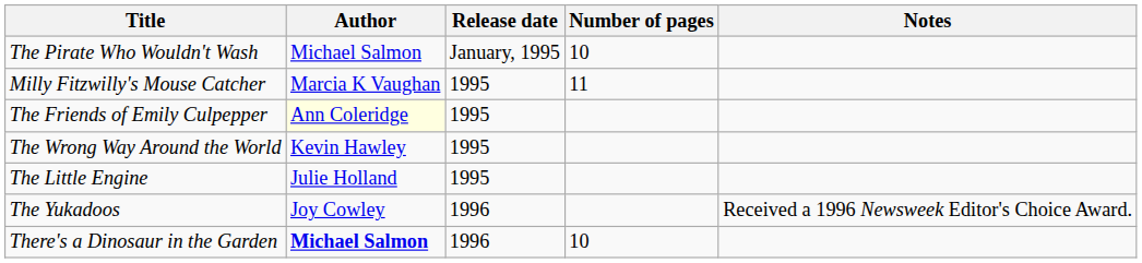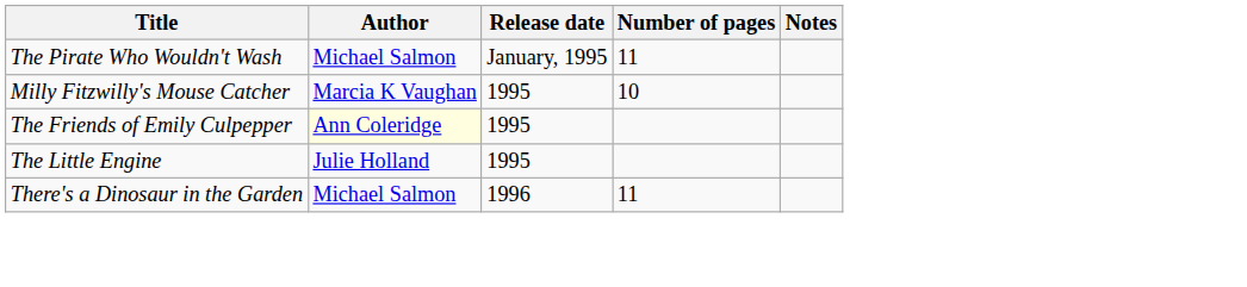The Pirate Who Wouldn't Wash | Number of pages: 10 -> 11
Milly Fitzwilly's Mouse Catcher | Number of pages: 11 -> 10
- row: The Wrong Way Around the World | Kevin Hawley | 1995
- row: The Yukadoos | Joy Cowley | 1996 | Received a 1996 Newsweek Editor's Choice Award.
There's a Dinosaur in the Garden | Author: bold -> normal
There's a Dinosaur in the Garden | Number of pages: 10 -> 11
